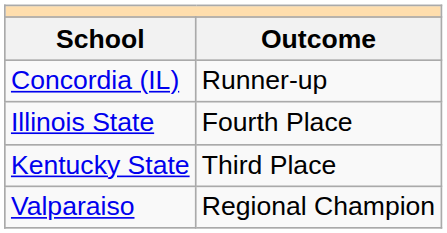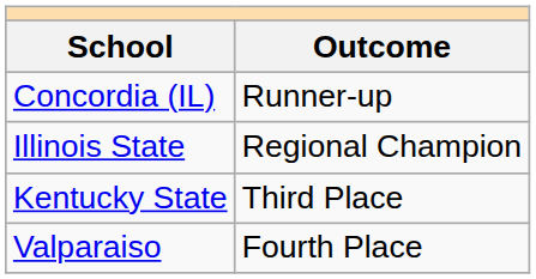Illinois State | Outcome: Fourth Place -> Regional Champion
Valparaiso | Outcome: Regional Champion -> Fourth Place
